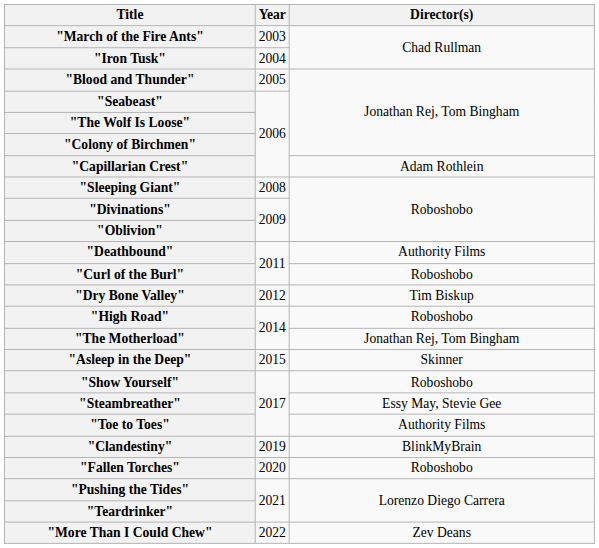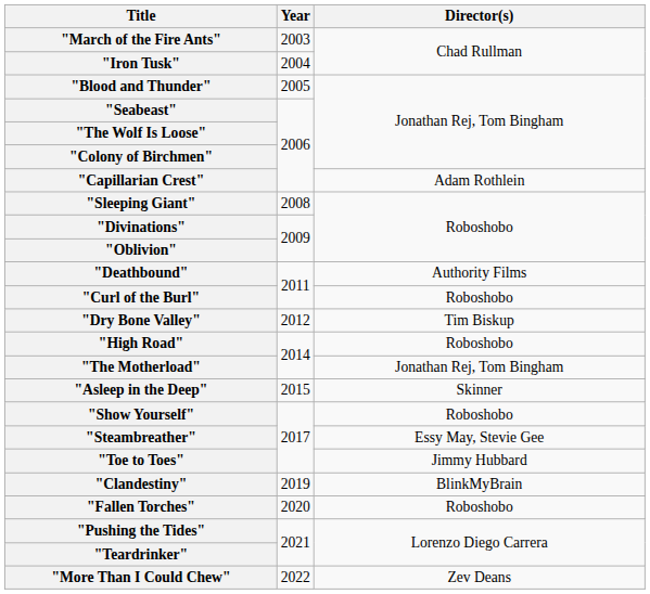"Toe to Toes" | Director(s): Authority Films -> Jimmy Hubbard
